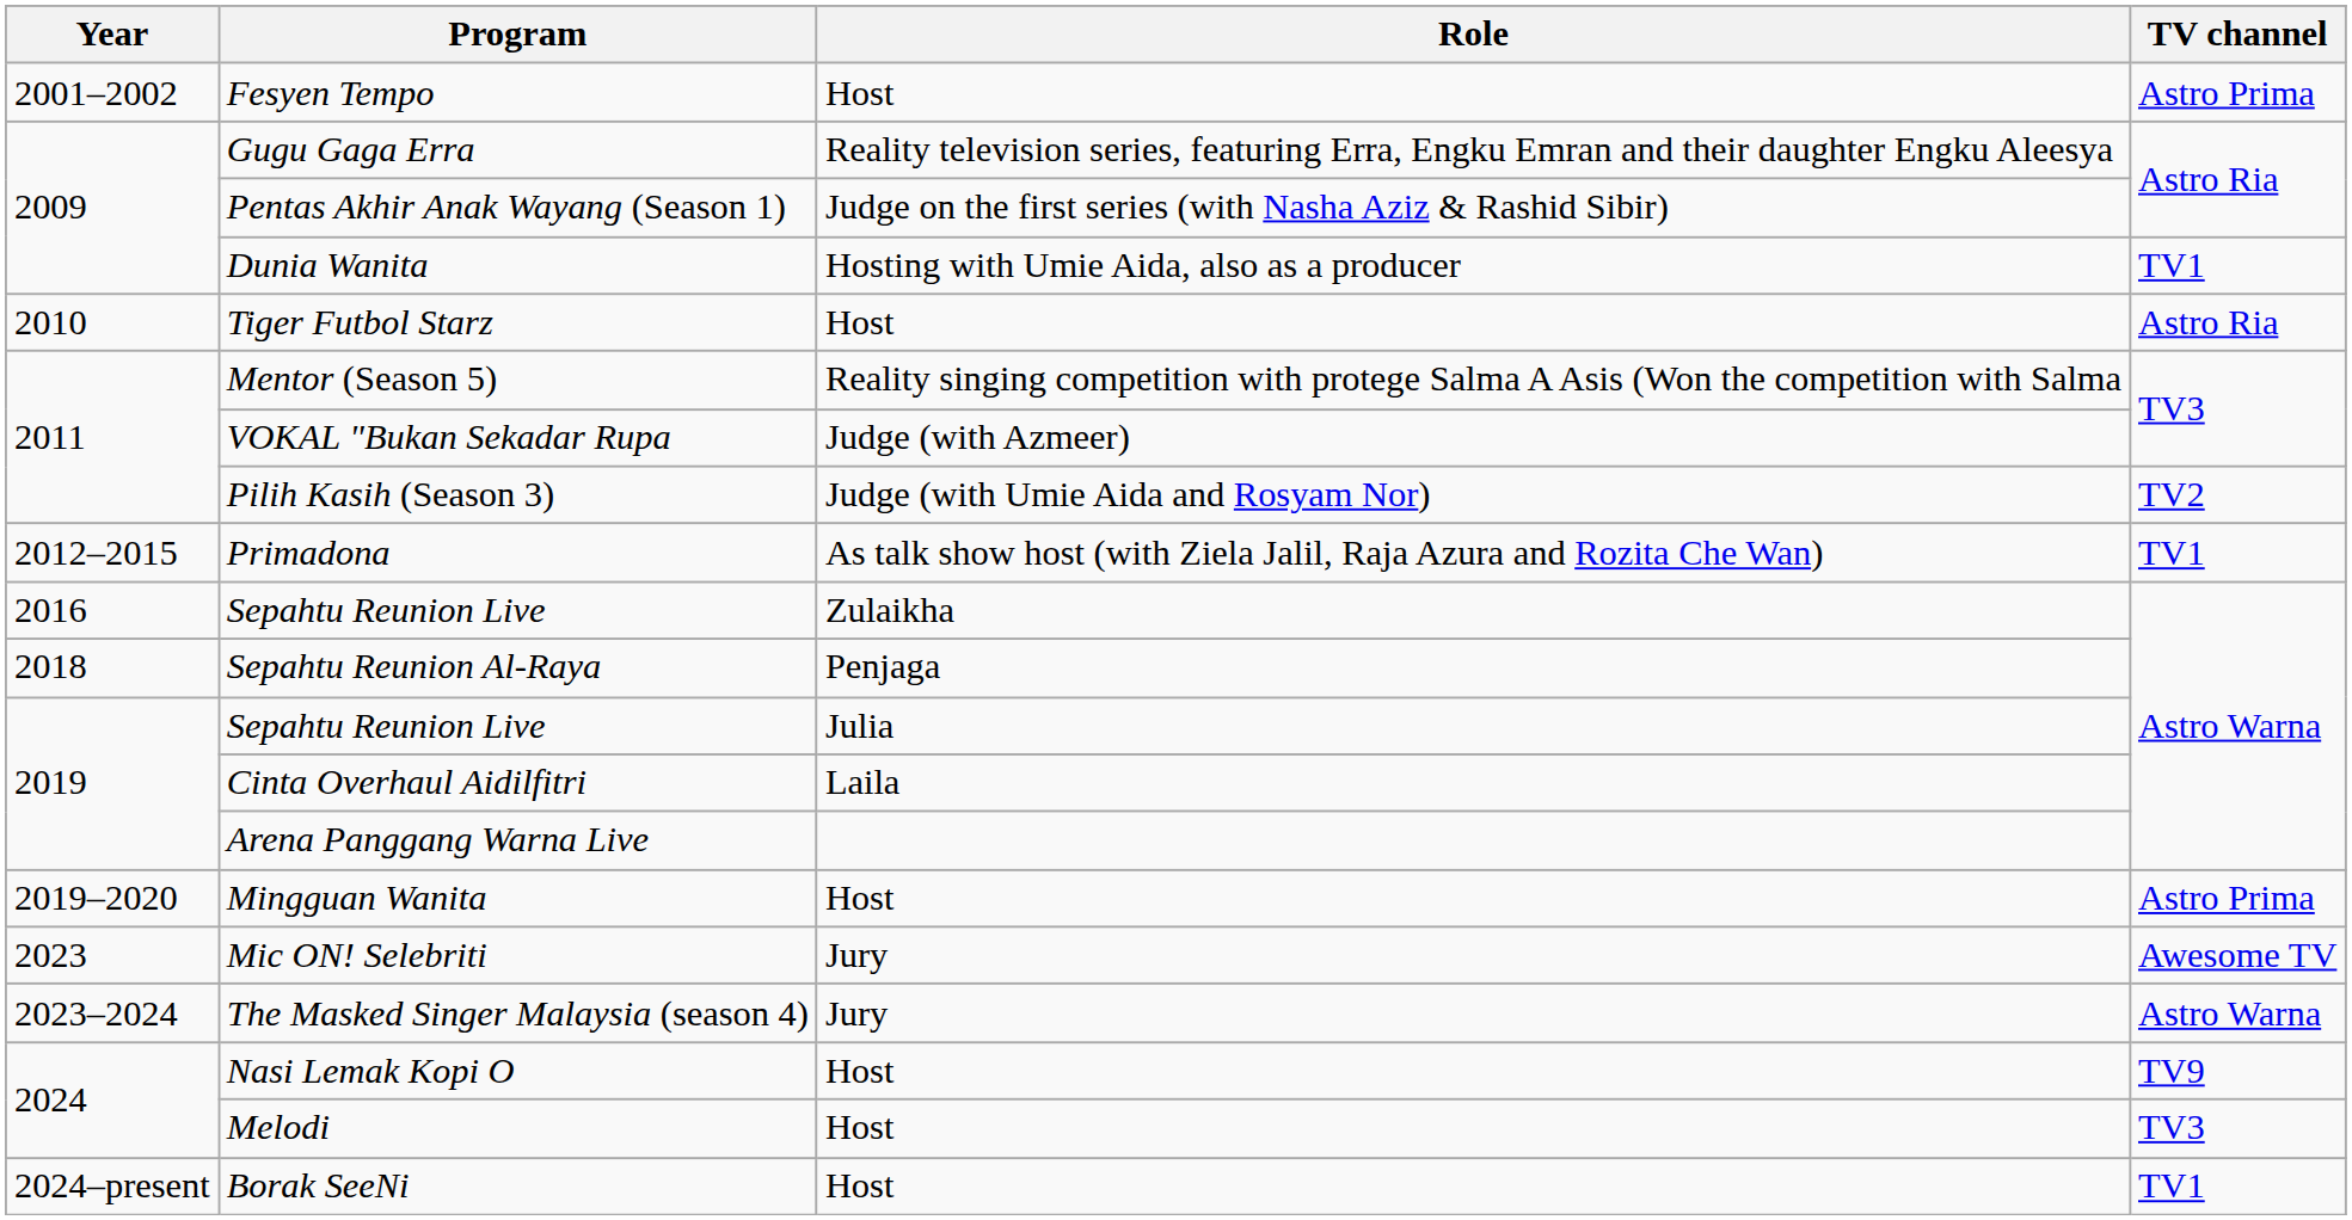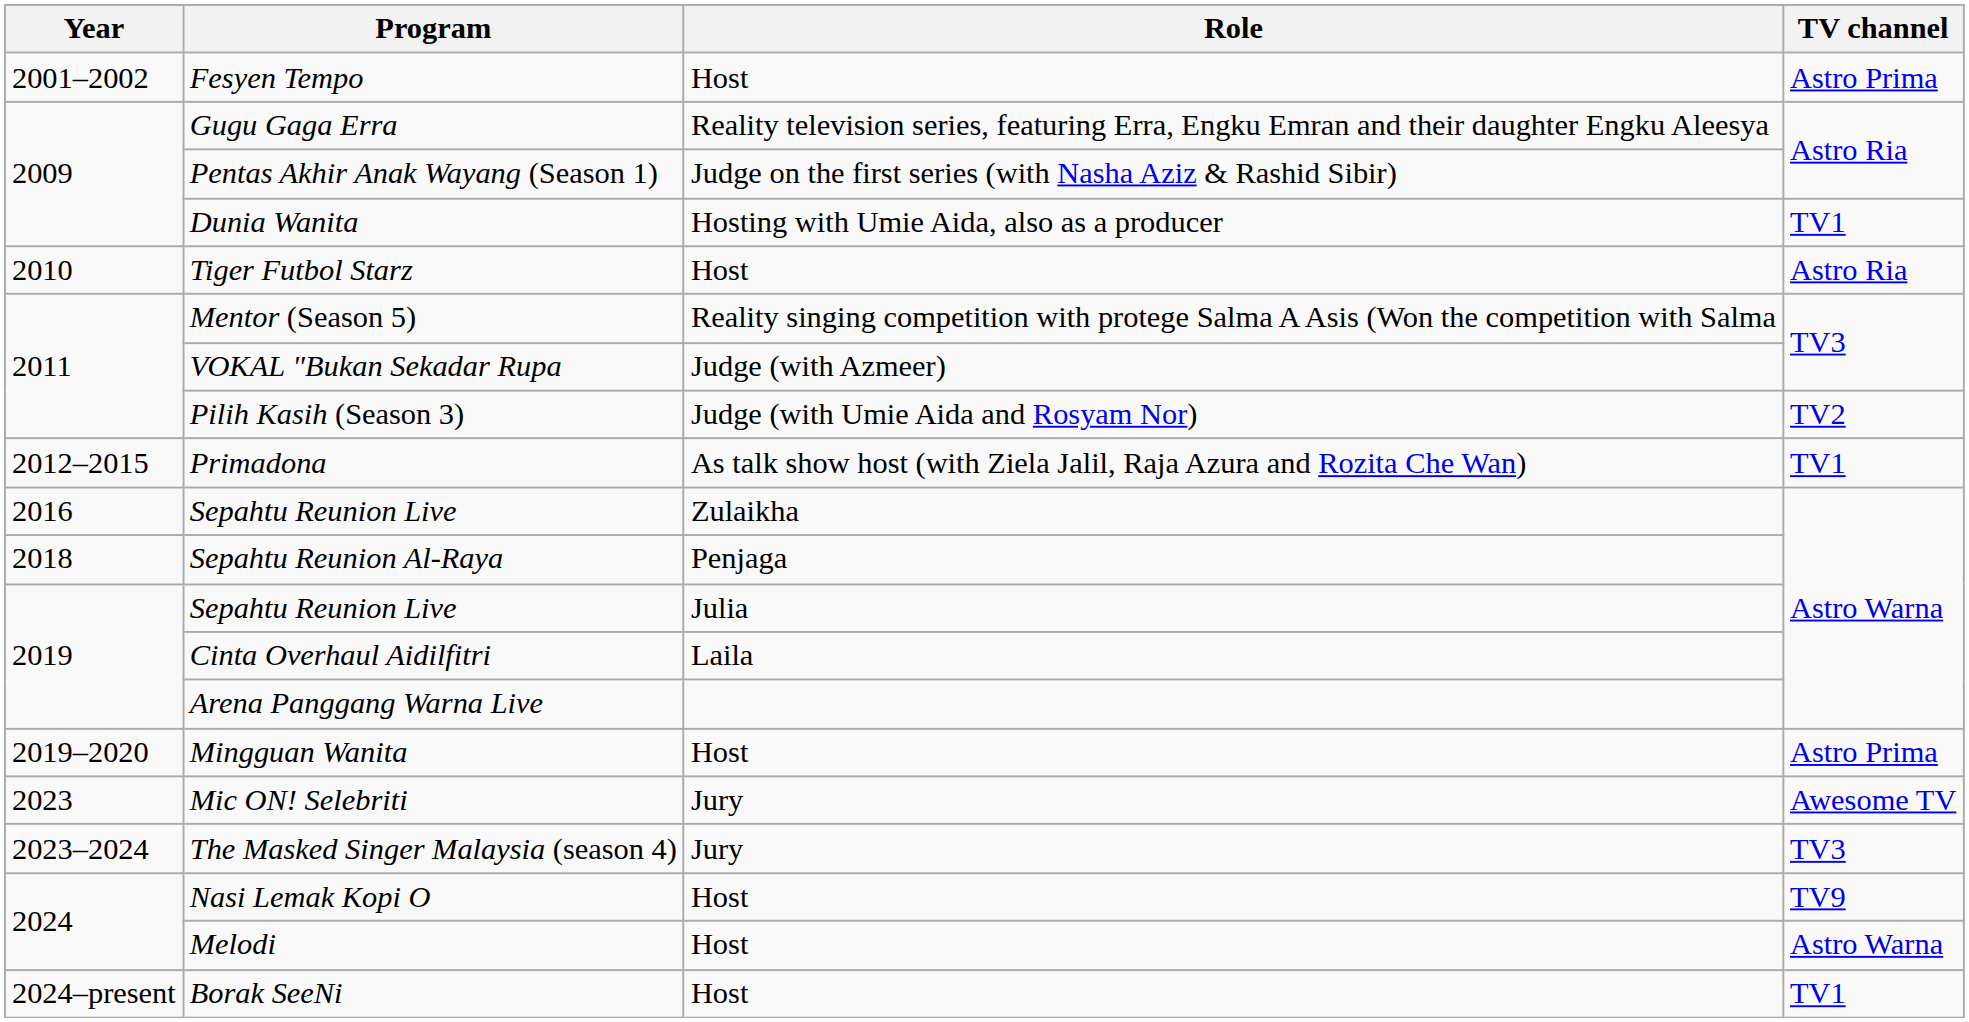The Masked Singer Malaysia (season 4) | TV channel: Astro Warna -> TV3
Melodi | TV channel: TV3 -> Astro Warna
